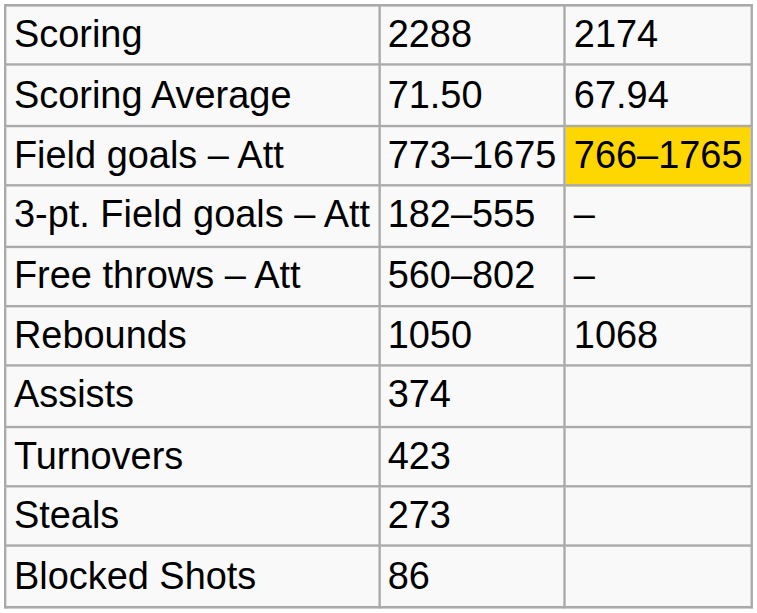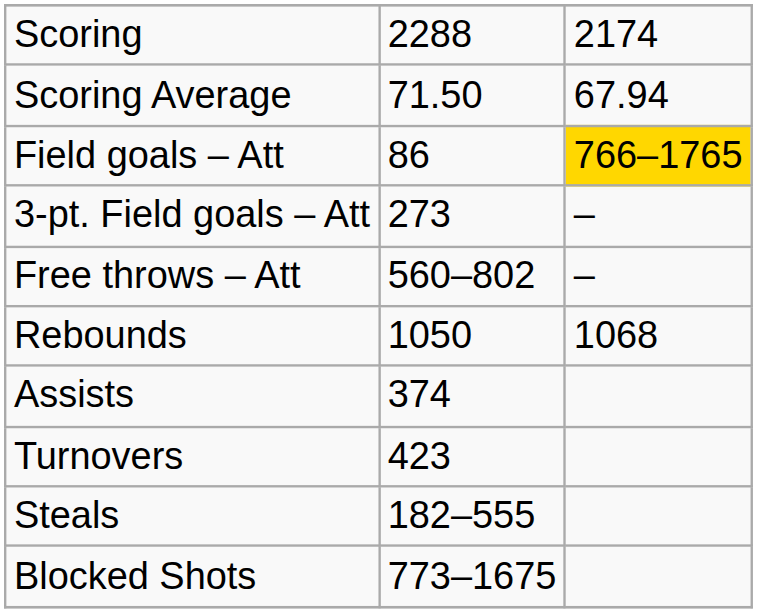Field goals – Att | column 2: 773–1675 -> 86
3-pt. Field goals – Att | column 2: 182–555 -> 273
Steals | column 2: 273 -> 182–555
Blocked Shots | column 2: 86 -> 773–1675
